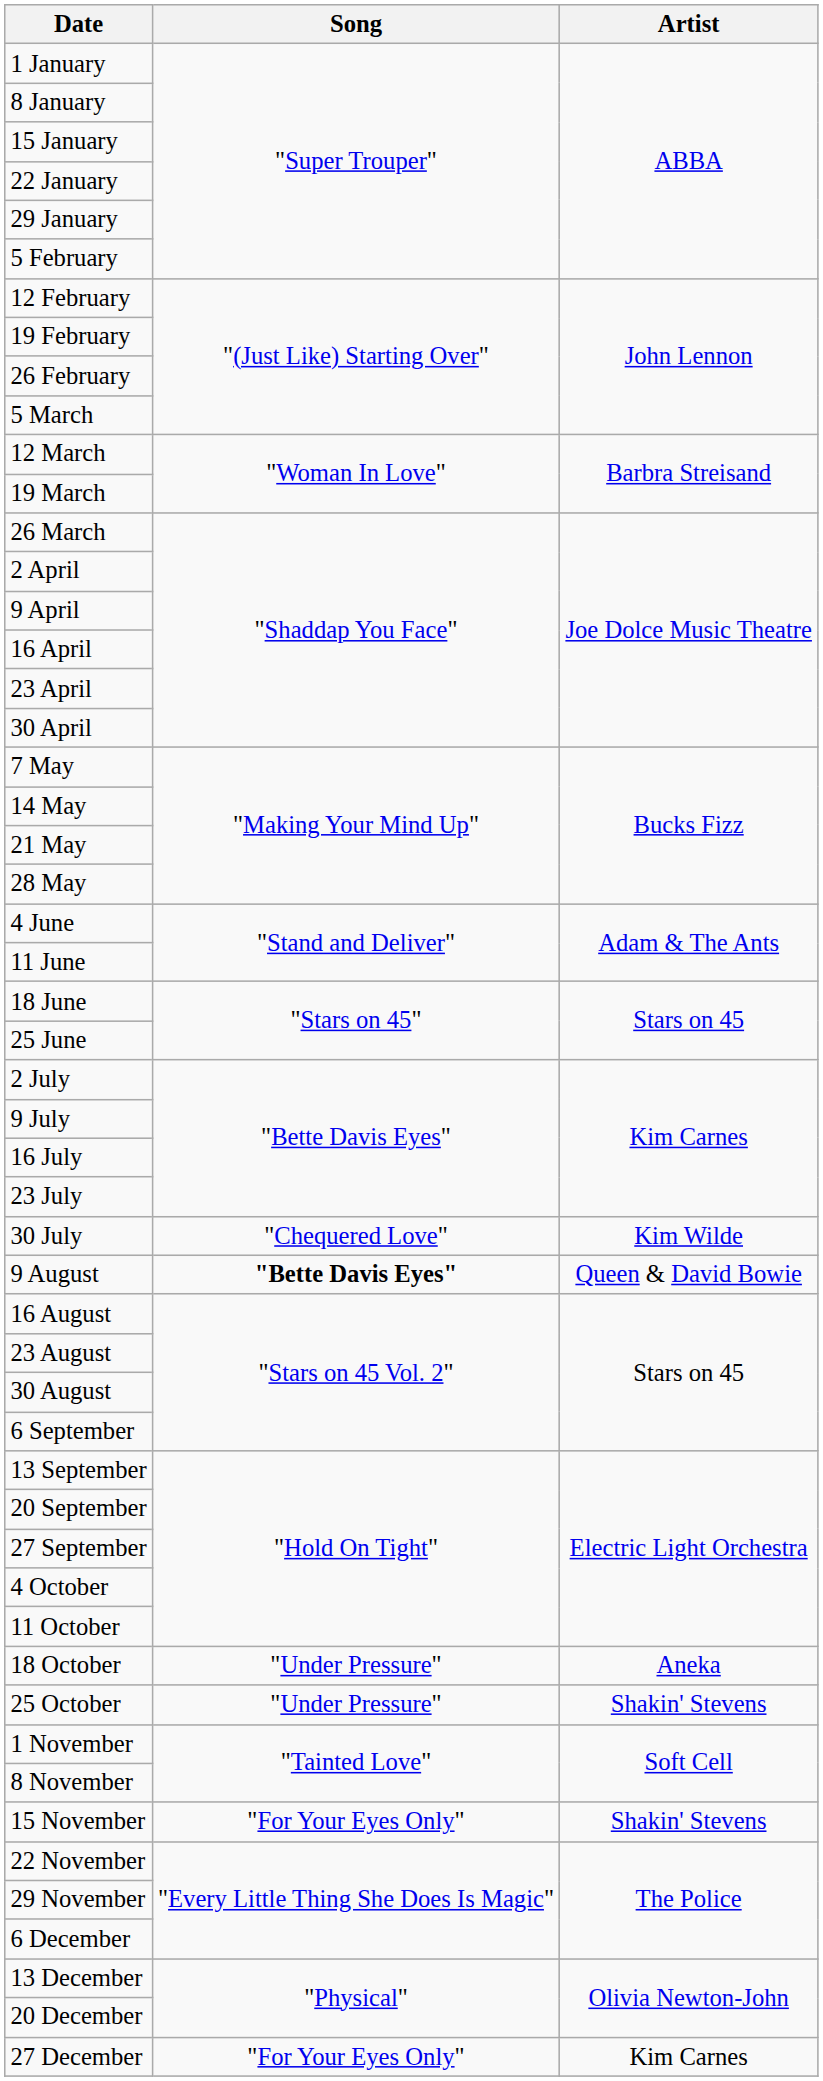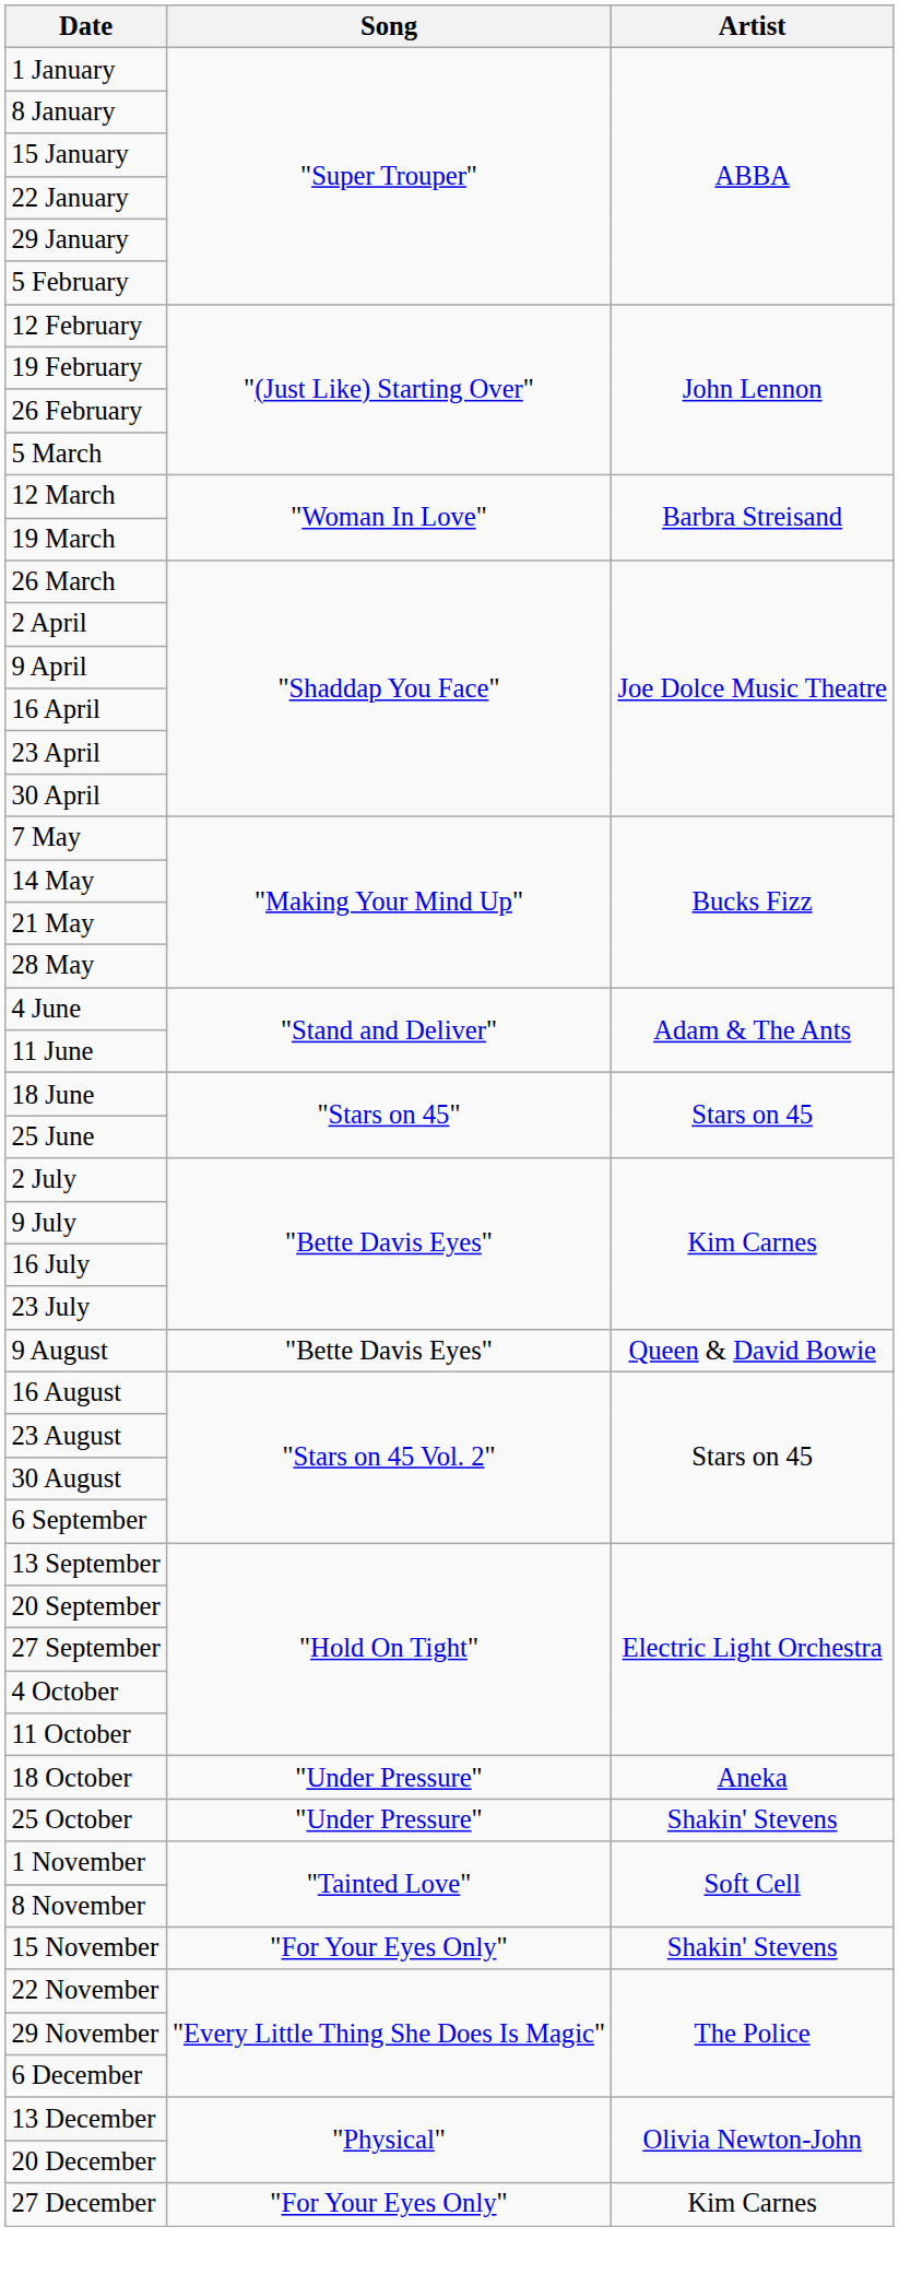- row: 30 July | "Chequered Love" | Kim Wilde
9 August | Song: bold -> normal
